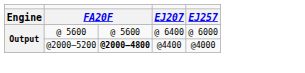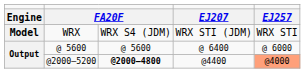+ row: Model | WRX | WRX S4 (JDM) | WRX STI (JDM) | WRX STI
@2000–5200 | column 5: no background -> lightsalmon background
